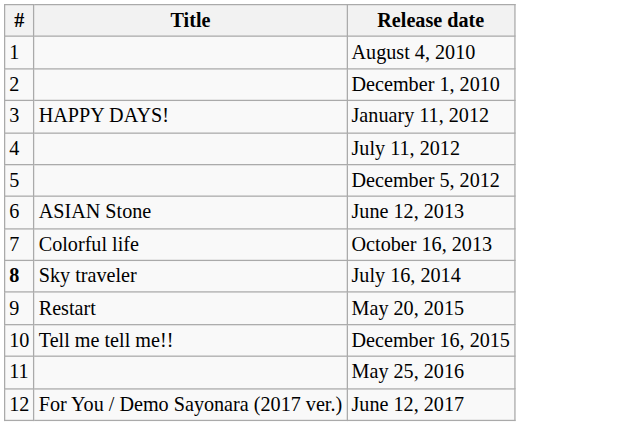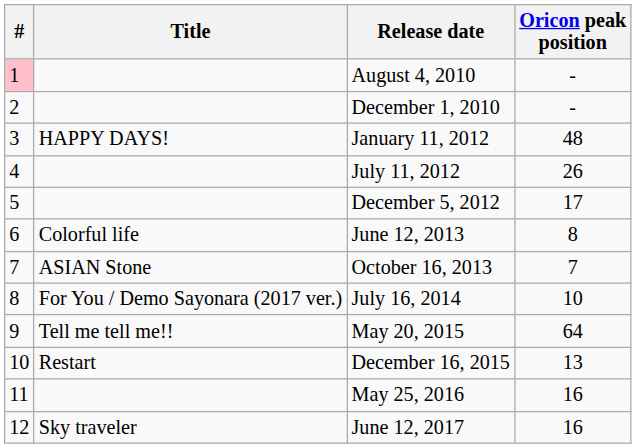+ column: Oricon peak position | - | - | 48 | 26 | 17 | 8 | 7 | 10 | 64 | 13 | 16 | 16
August 4, 2010 | #: no background -> pink background
June 12, 2013 | Title: ASIAN Stone -> Colorful life
October 16, 2013 | Title: Colorful life -> ASIAN Stone
July 16, 2014 | #: bold -> normal
July 16, 2014 | Title: Sky traveler -> For You / Demo Sayonara (2017 ver.)
May 20, 2015 | Title: Restart -> Tell me tell me!!
December 16, 2015 | Title: Tell me tell me!! -> Restart
June 12, 2017 | Title: For You / Demo Sayonara (2017 ver.) -> Sky traveler
